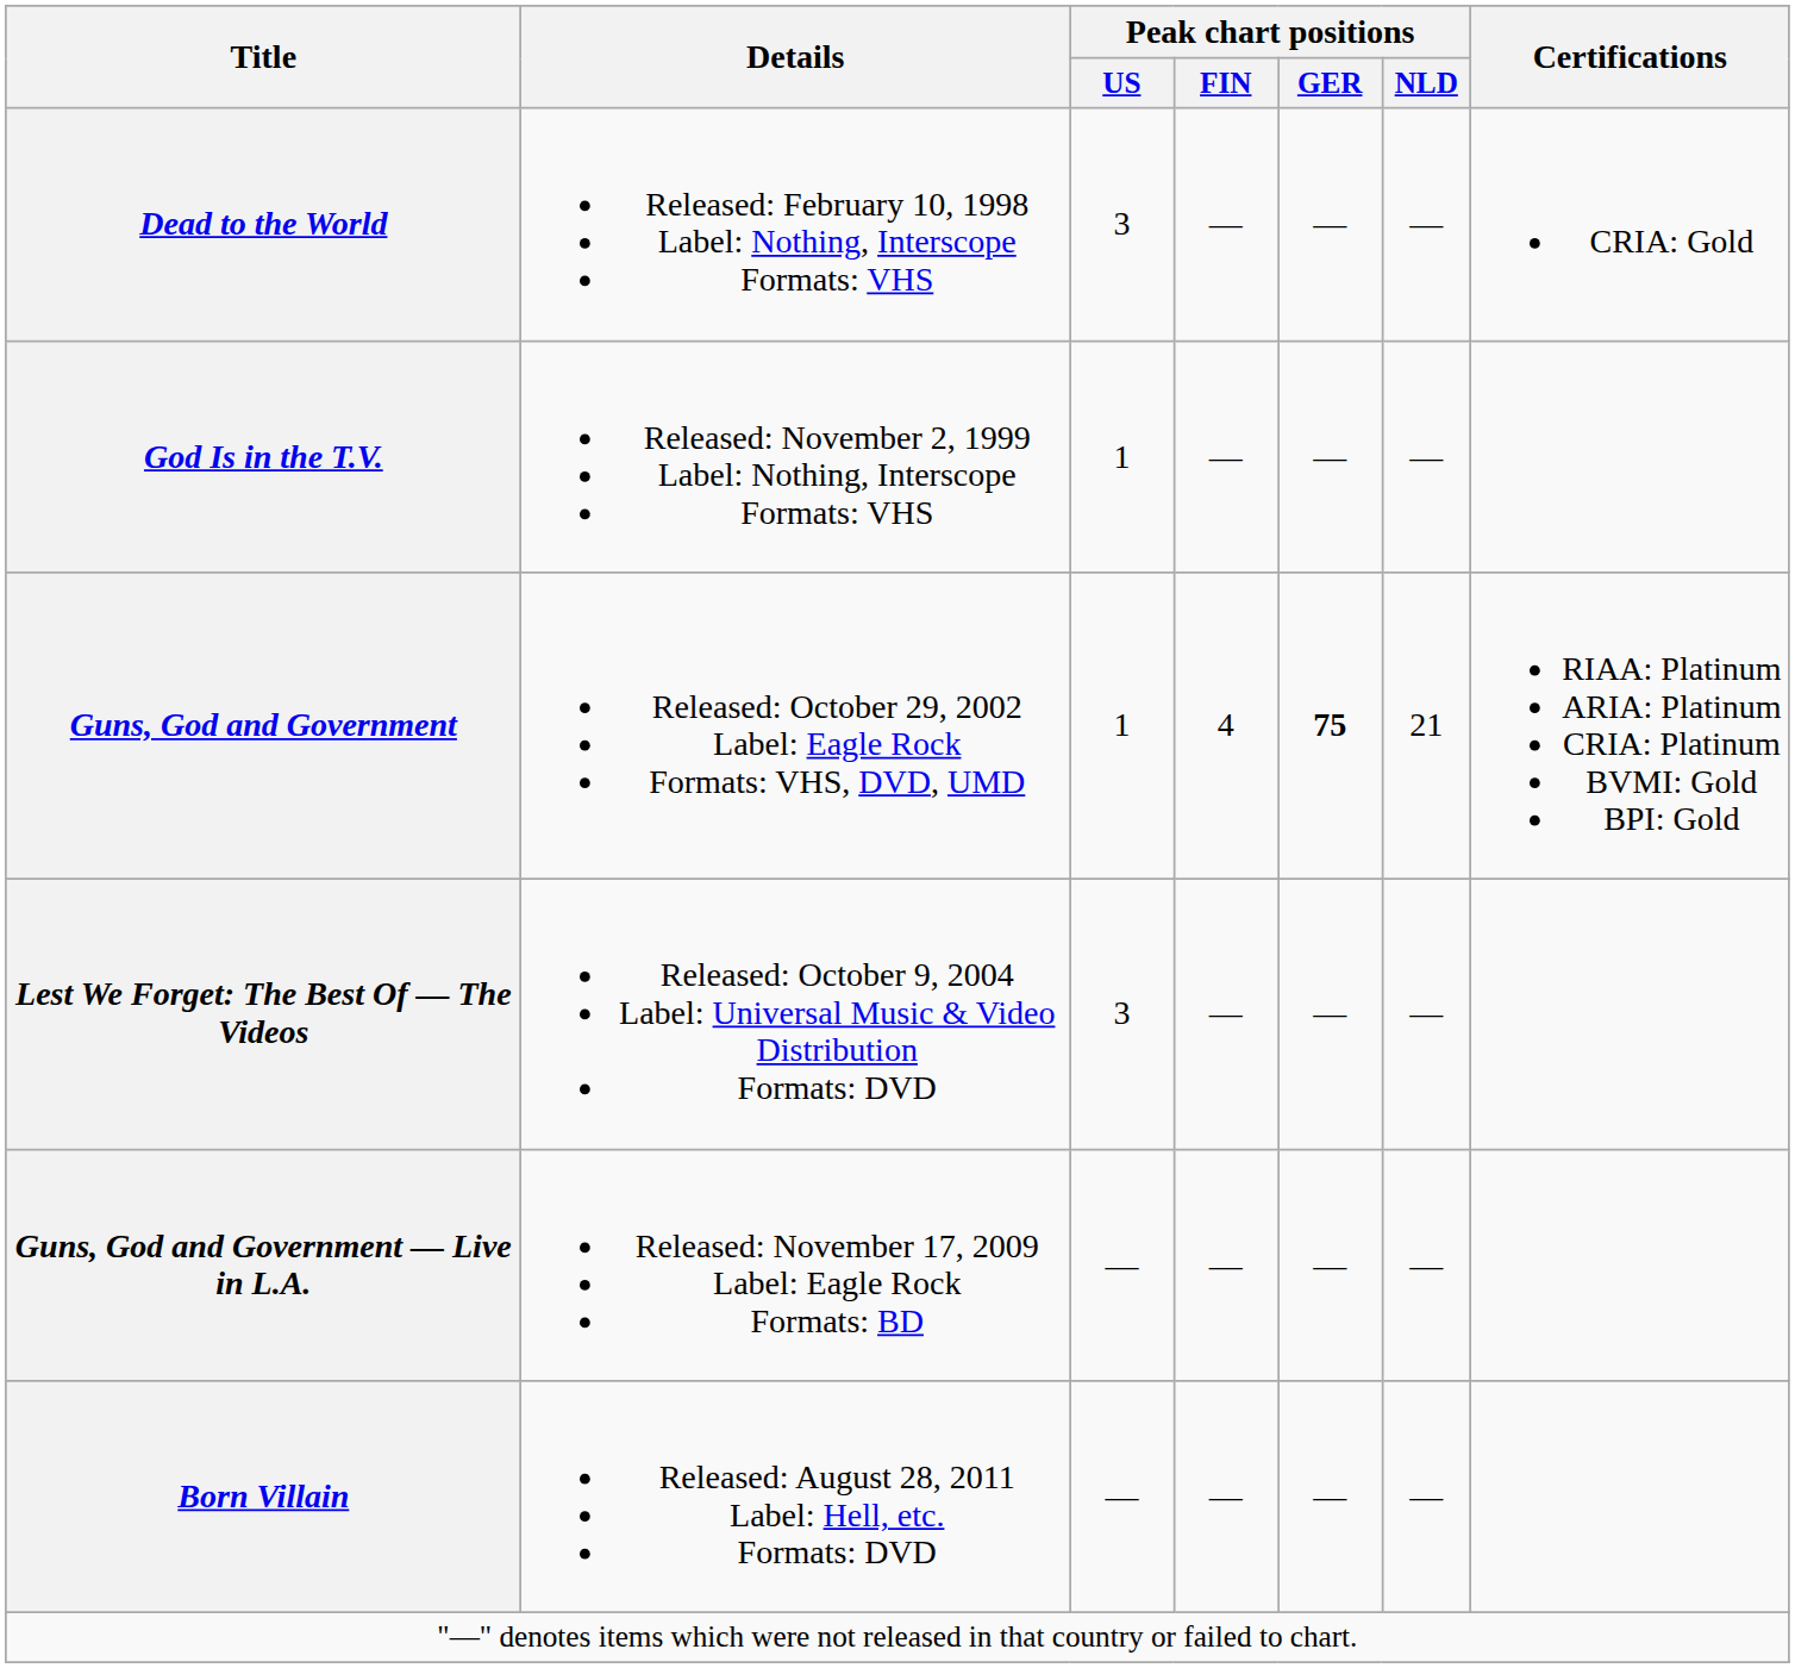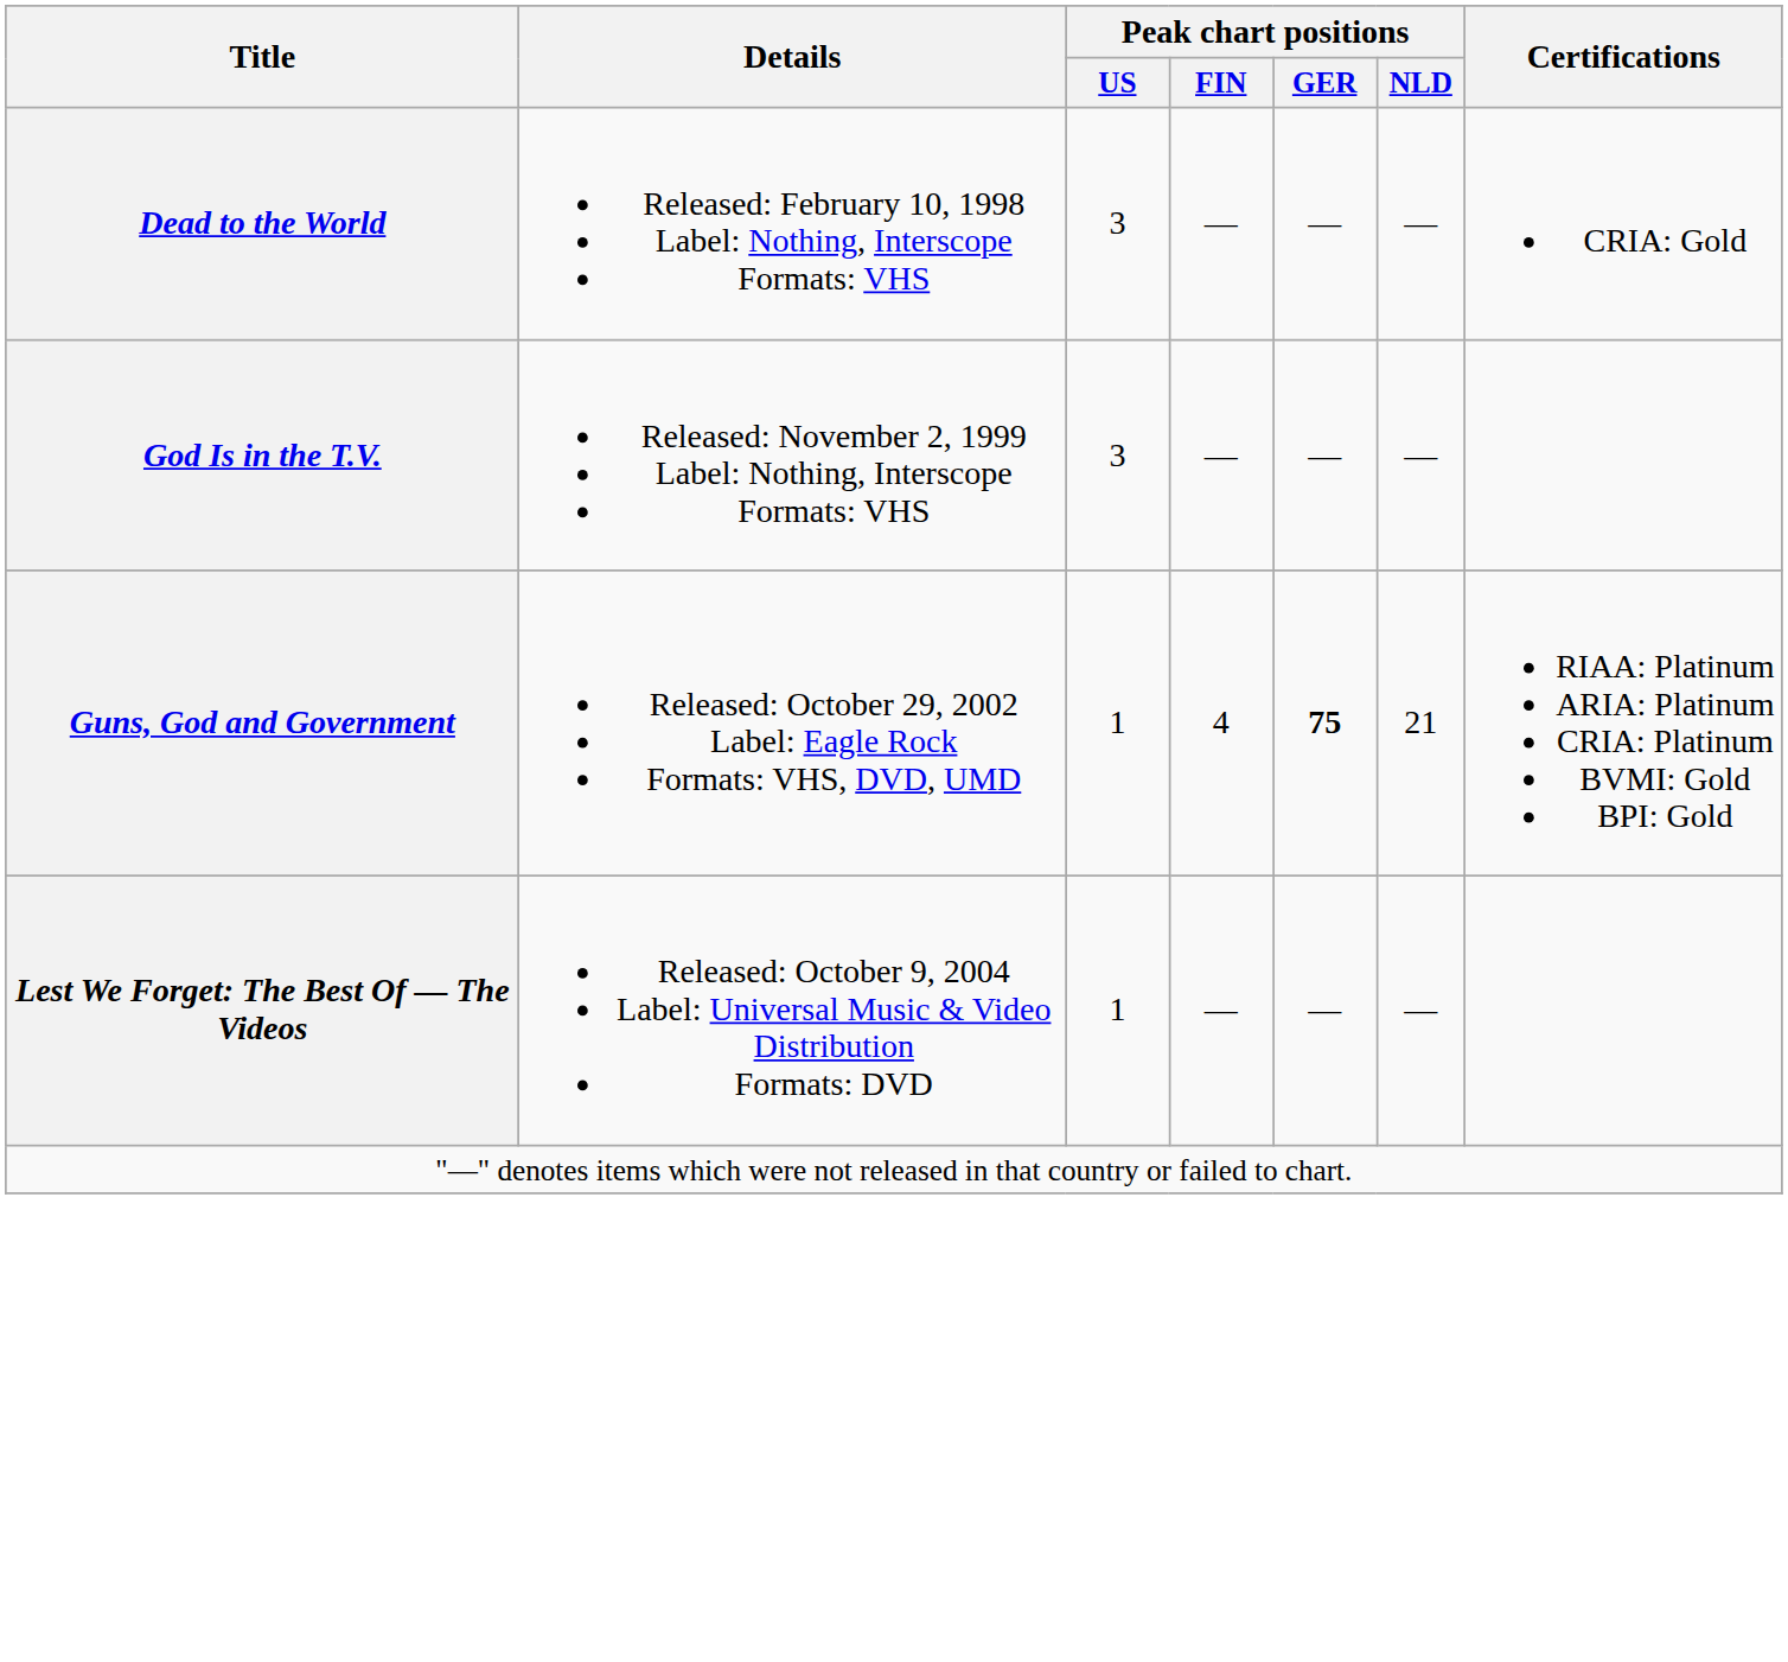God Is in the T.V. | Peak chart positions / US: 1 -> 3
Lest We Forget: The Best Of — The Videos | Peak chart positions / US: 3 -> 1
- row: Guns, God and Government — Live in L.A. | Released: November 17, 2009 Label: Eagle Rock Formats: BD | — | — | — | —
- row: Born Villain | Released: August 28, 2011 Label: Hell, etc. Formats: DVD | — | — | — | —
